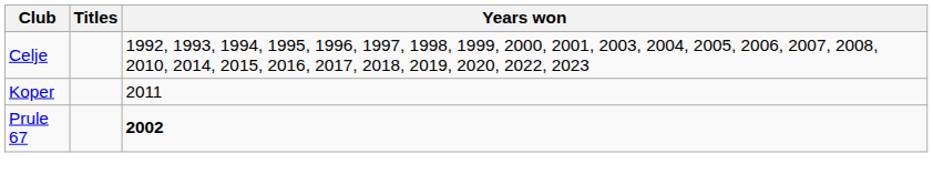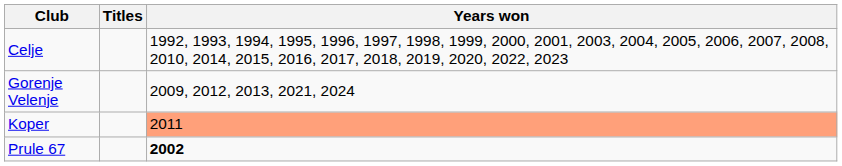+ row: Gorenje Velenje | 2009, 2012, 2013, 2021, 2024
Koper | Years won: no background -> lightsalmon background
